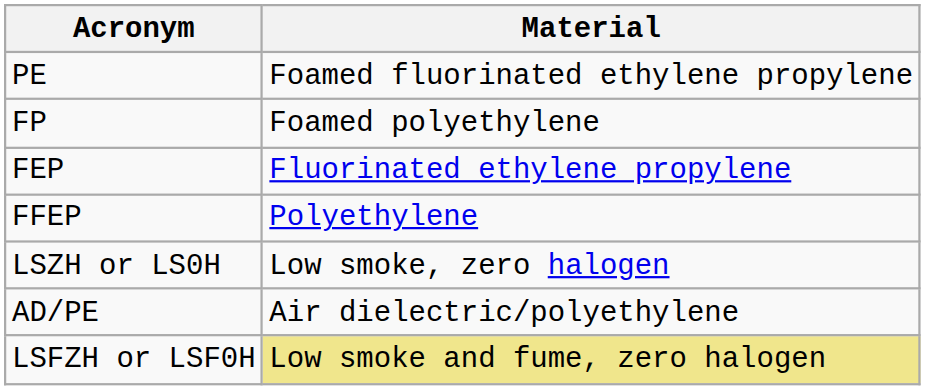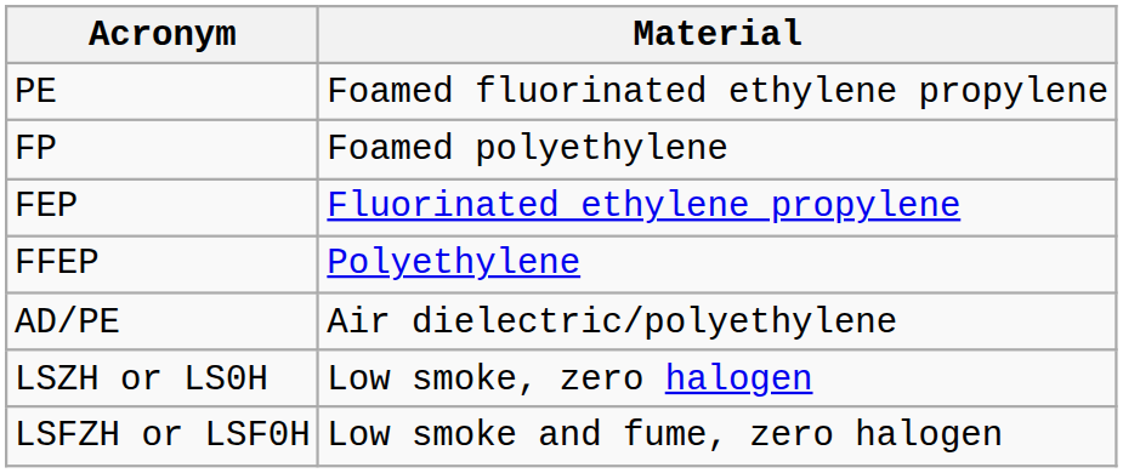rows swapped: AD/PE <-> LSZH or LS0H
LSFZH or LSF0H | Material: khaki background -> no background
